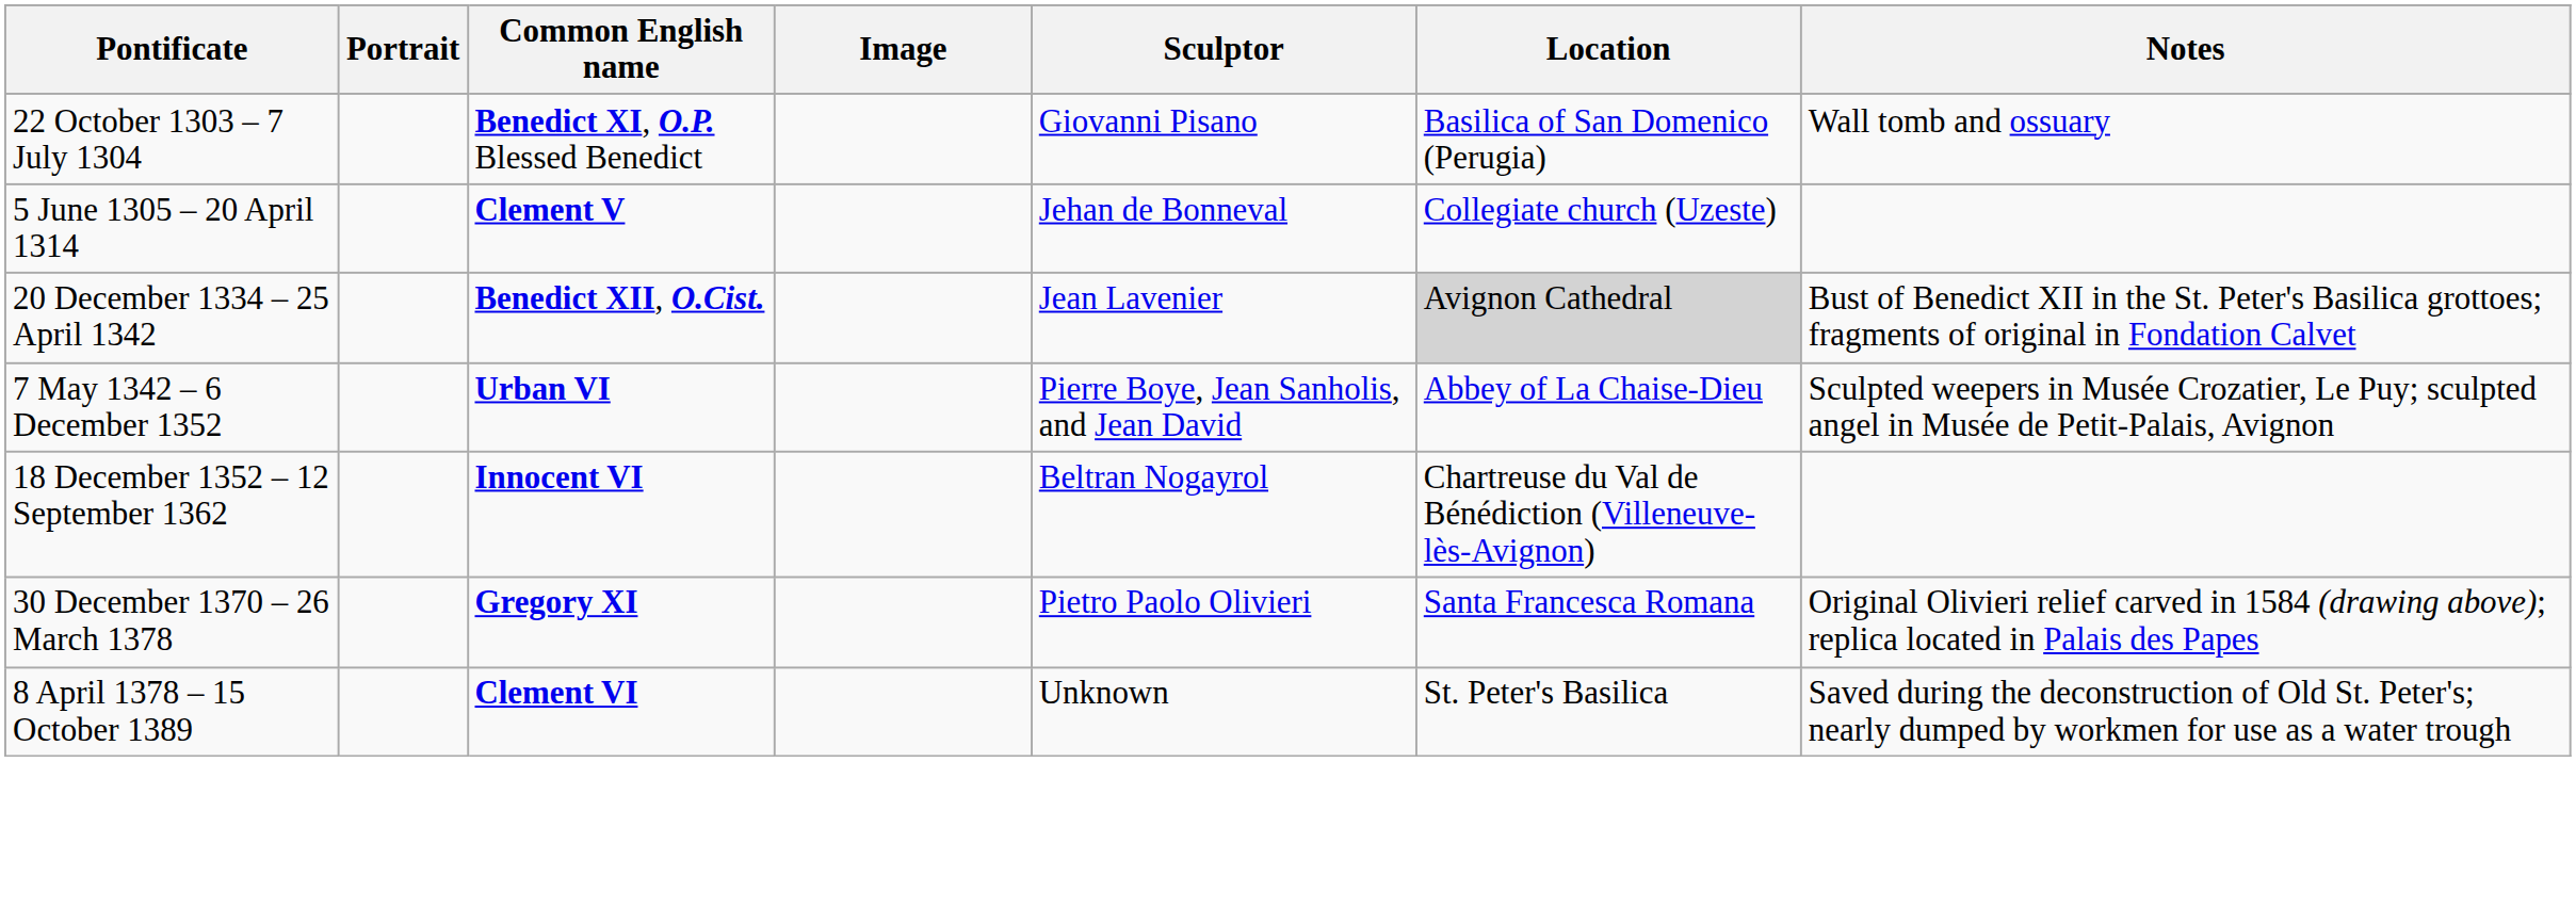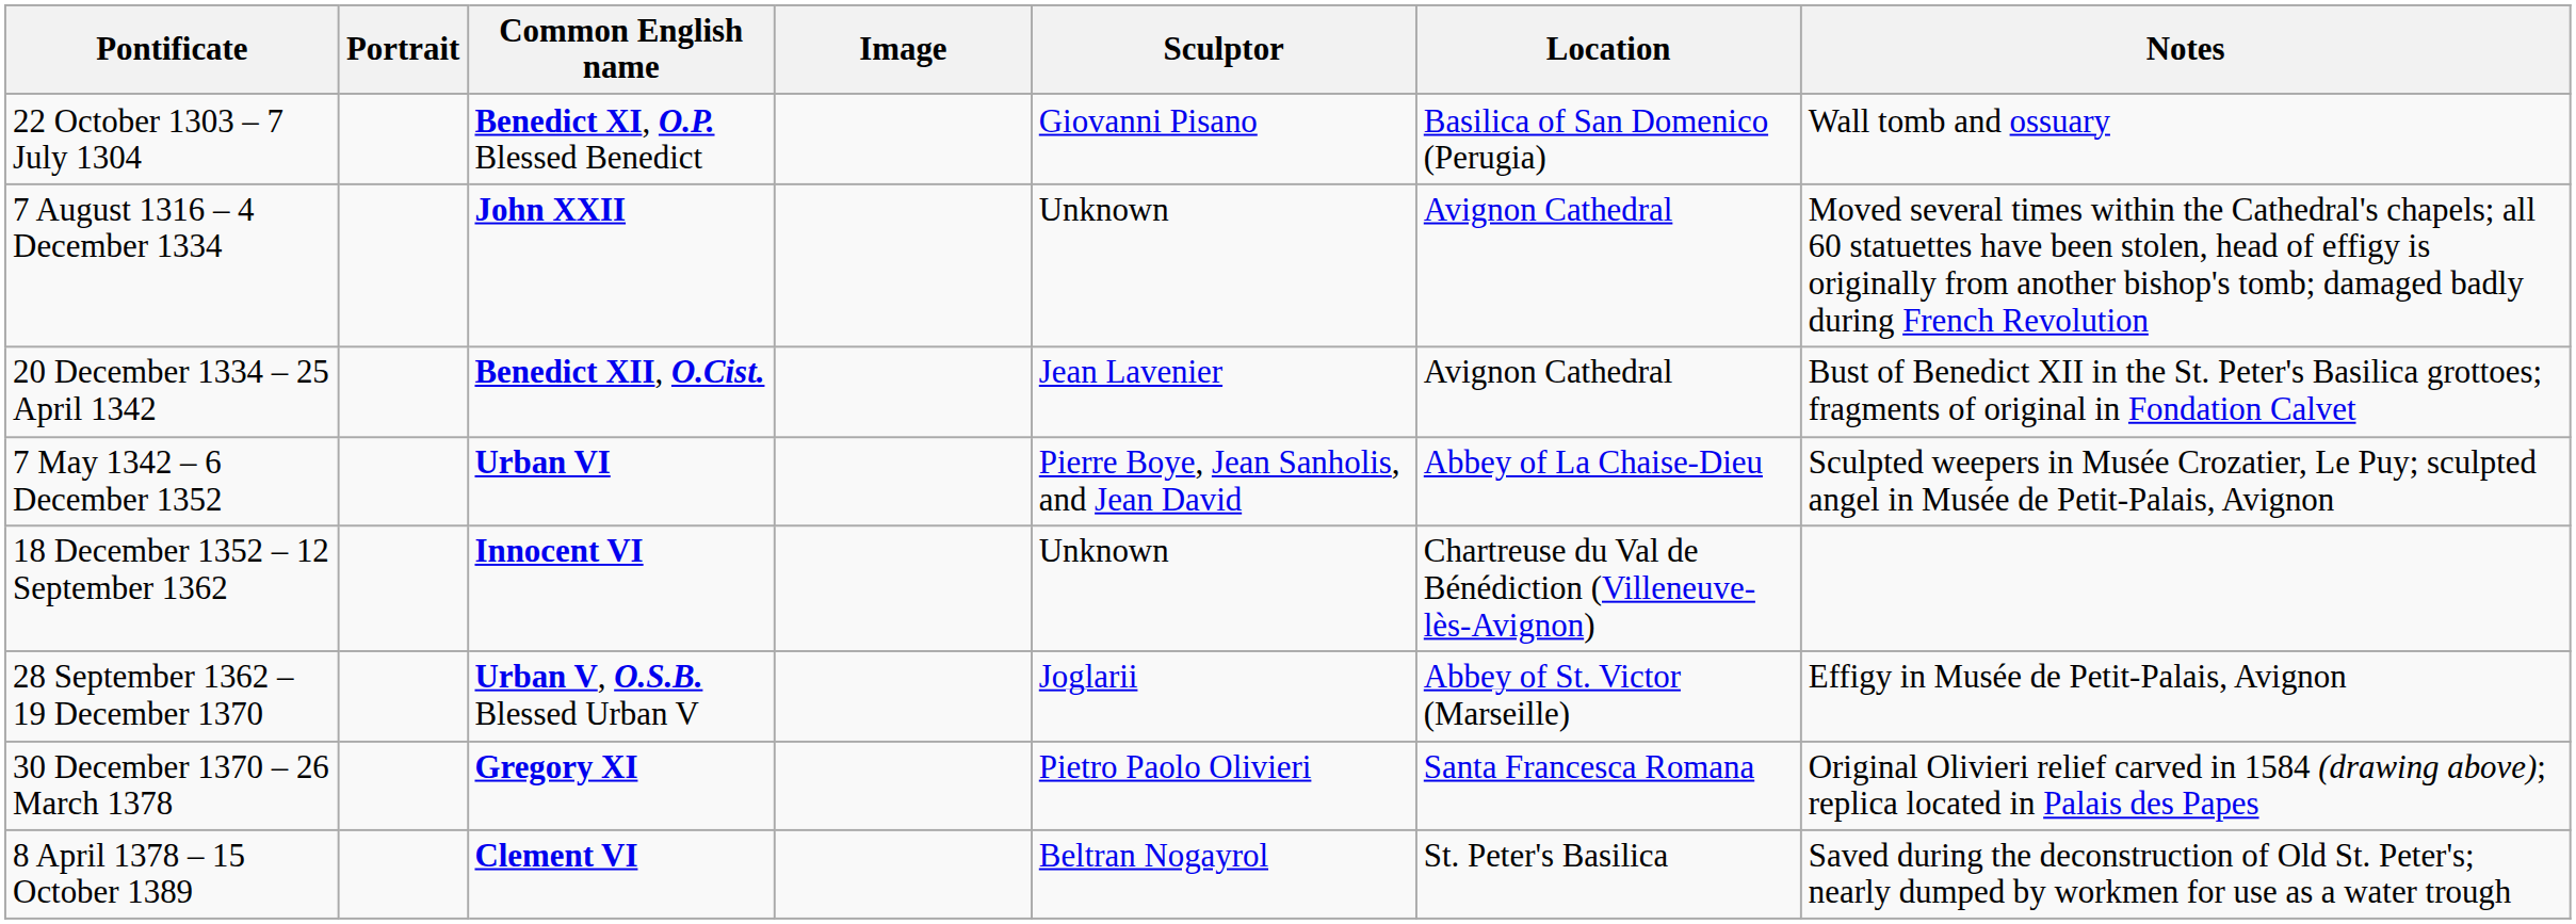- row: 5 June 1305 – 20 April 1314 | Clement V | Jehan de Bonneval | Collegiate church (Uzeste)
+ row: 7 August 1316 – 4 December 1334 | John XXII | Unknown | Avignon Cathedral | Moved several times within the Cathedral's chapels; all 60 statuettes have been stolen, head of effigy is originally from another bishop's tomb; damaged badly during French Revolution
20 December 1334 – 25 April 1342 | Location: lightgrey background -> no background
18 December 1352 – 12 September 1362 | Sculptor: Beltran Nogayrol -> Unknown
+ row: 28 September 1362 – 19 December 1370 | Urban V, O.S.B. Blessed Urban V | Joglarii | Abbey of St. Victor (Marseille) | Effigy in Musée de Petit-Palais, Avignon
8 April 1378 – 15 October 1389 | Sculptor: Unknown -> Beltran Nogayrol
